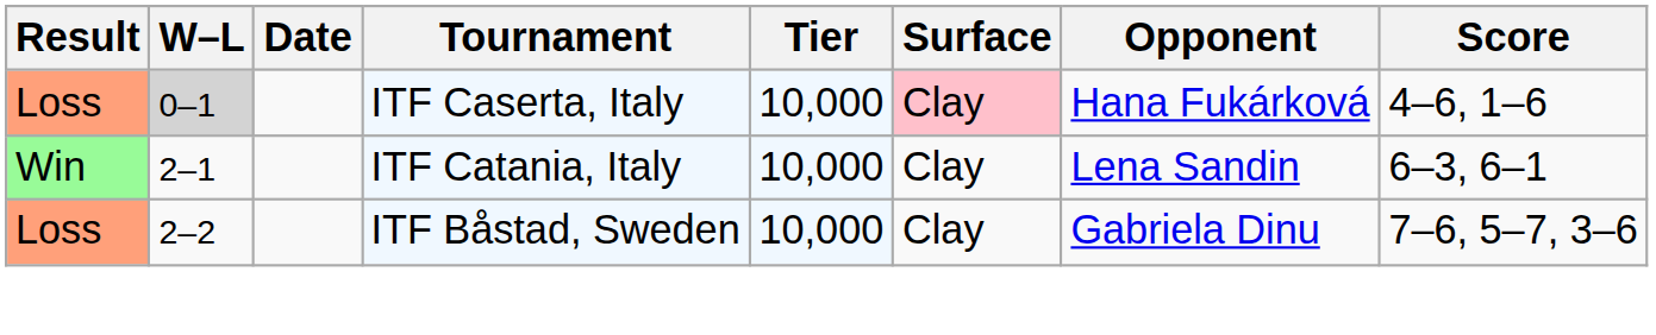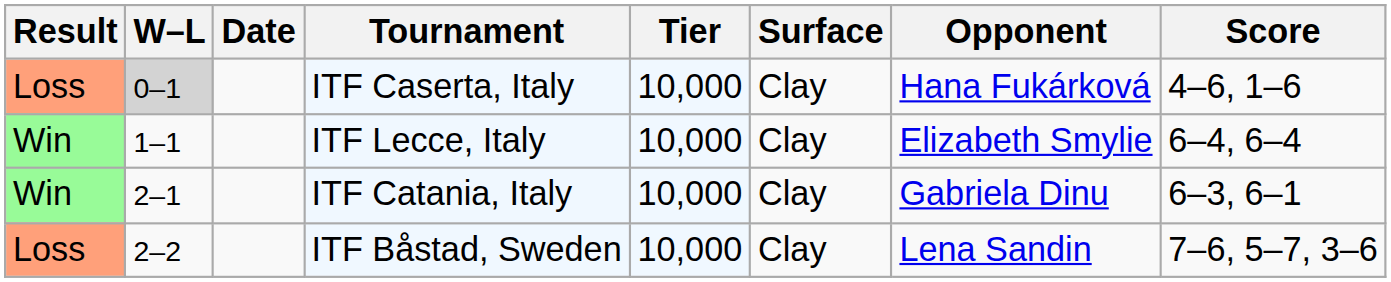ITF Caserta, Italy | Surface: pink background -> no background
+ row: Win | 1–1 | ITF Lecce, Italy | 10,000 | Clay | Elizabeth Smylie | 6–4, 6–4
ITF Catania, Italy | Opponent: Lena Sandin -> Gabriela Dinu
ITF Båstad, Sweden | Opponent: Gabriela Dinu -> Lena Sandin
